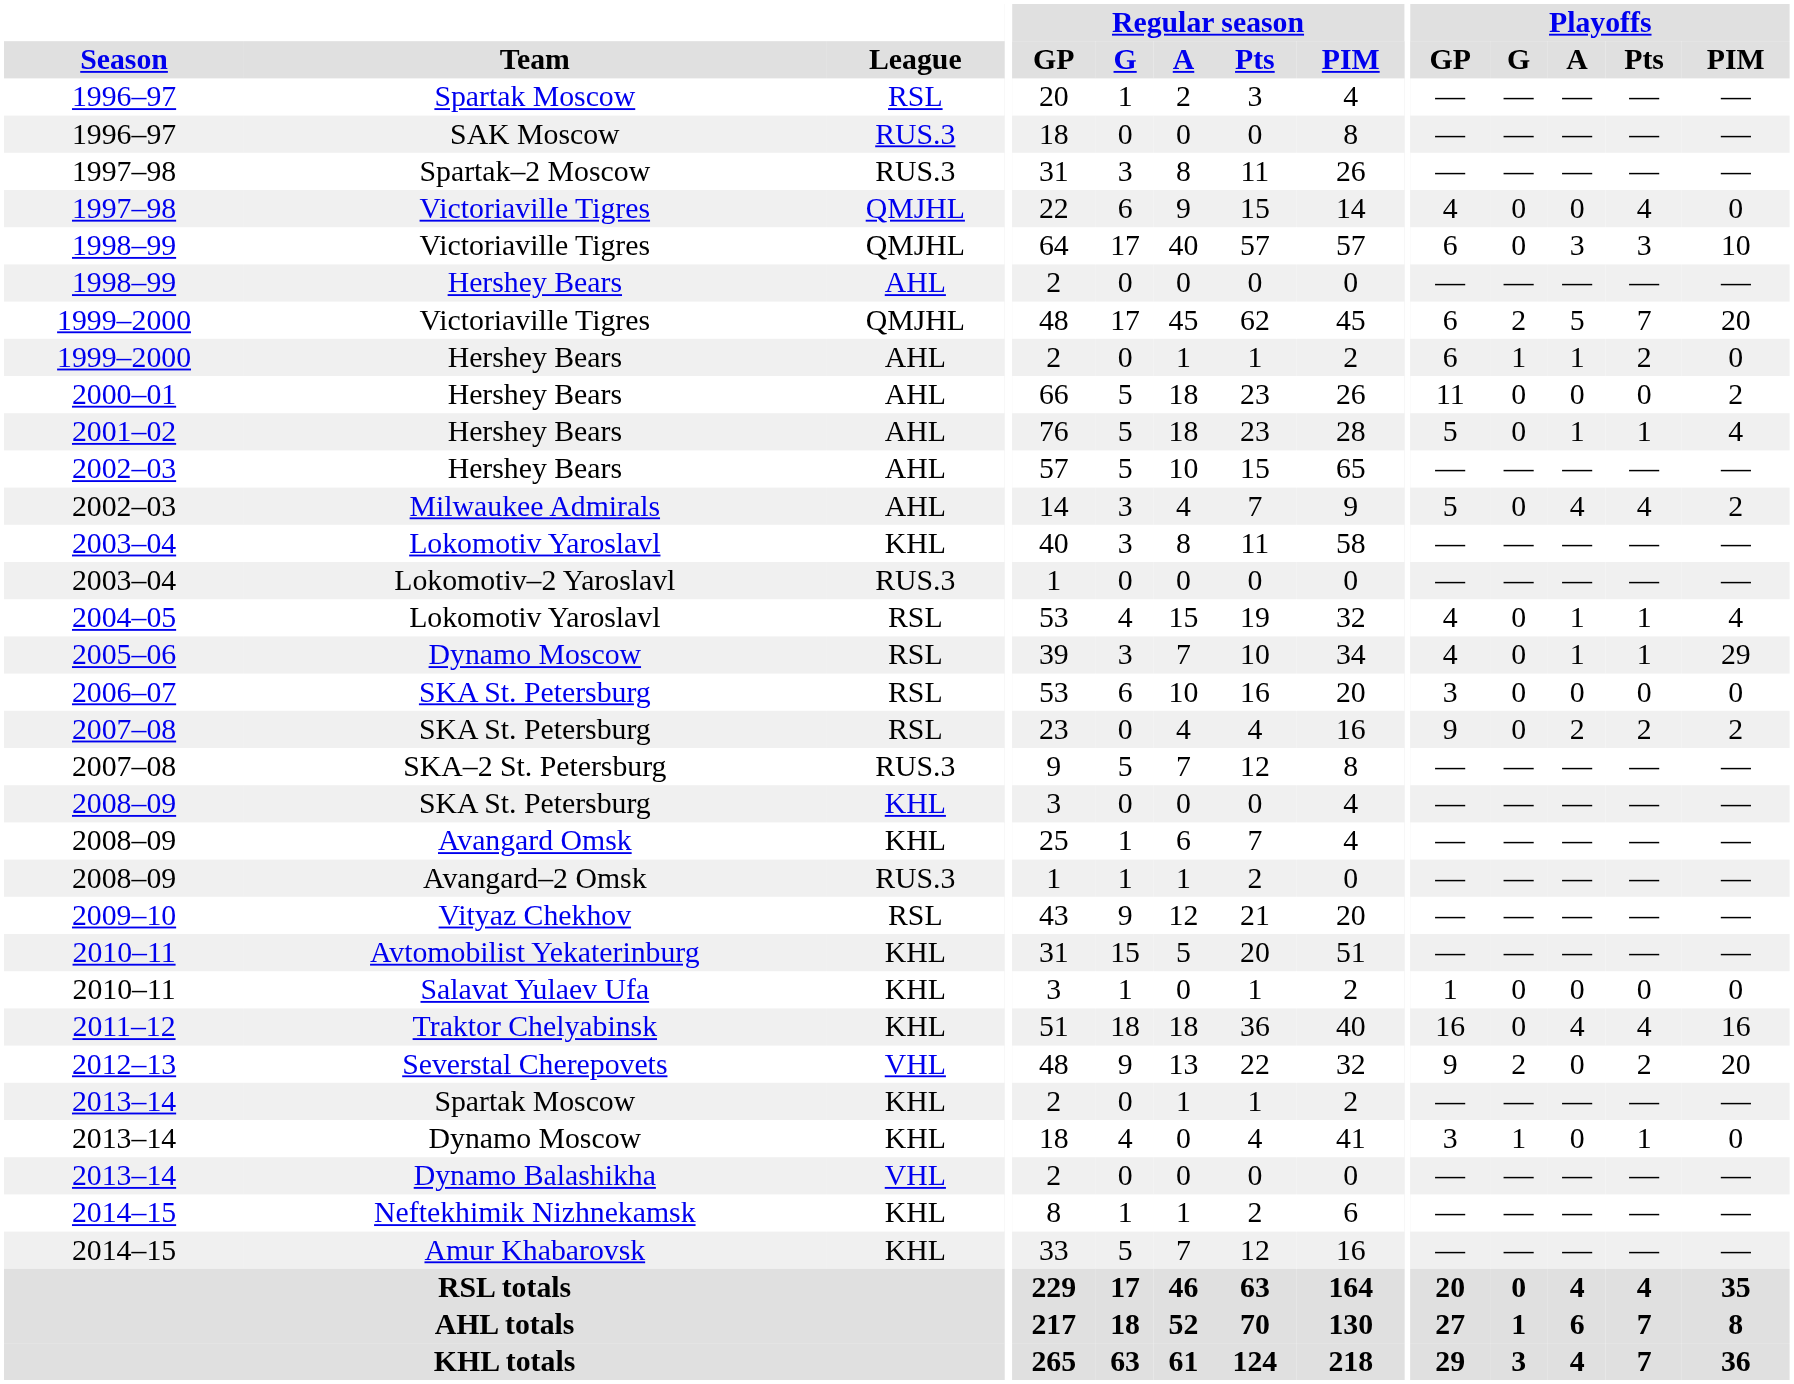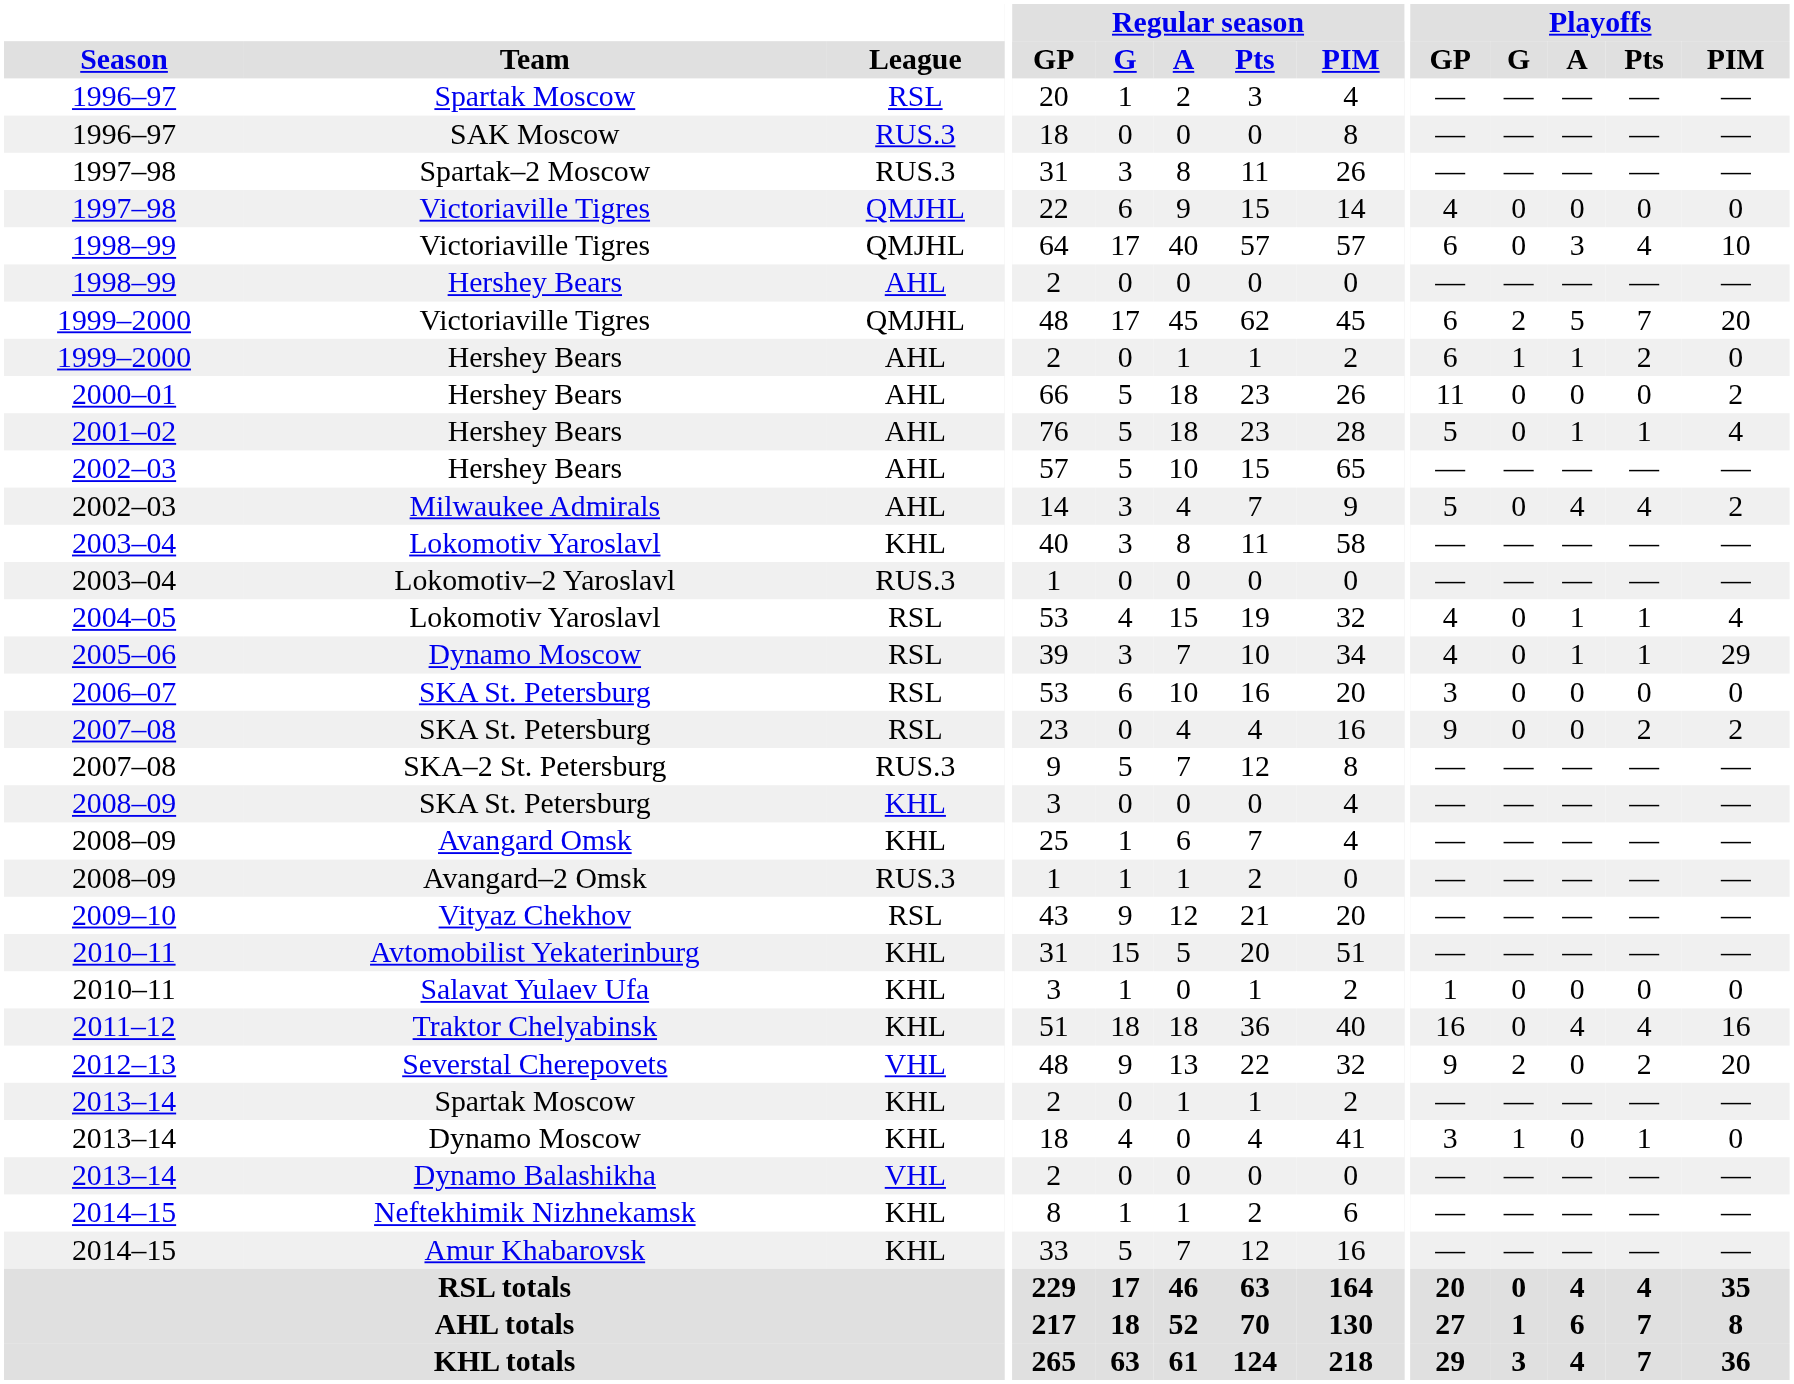1997–98 / Victoriaville Tigres | Playoffs / Pts: 4 -> 0
1998–99 / Victoriaville Tigres | Playoffs / Pts: 3 -> 4
2007–08 / SKA St. Petersburg | Playoffs / A: 2 -> 0
